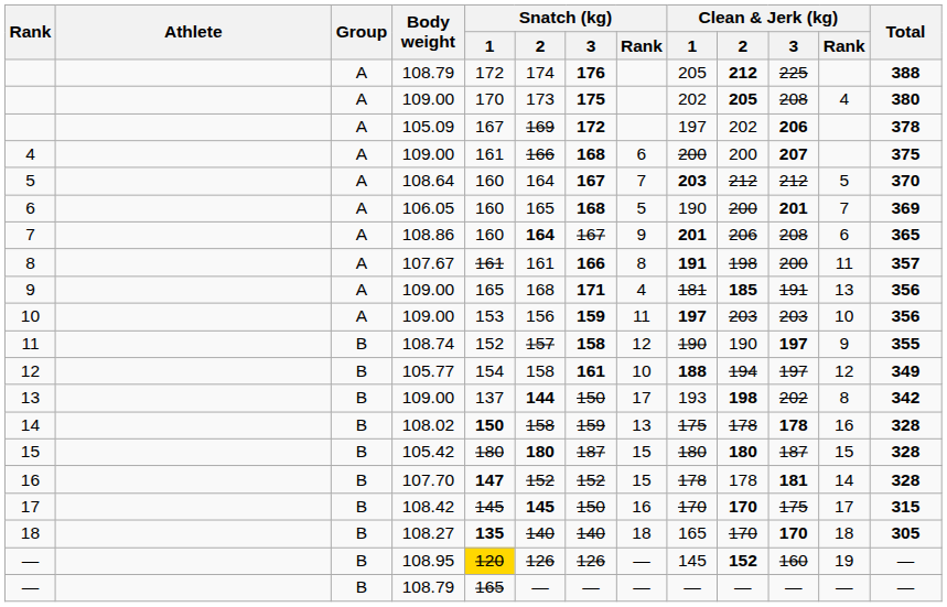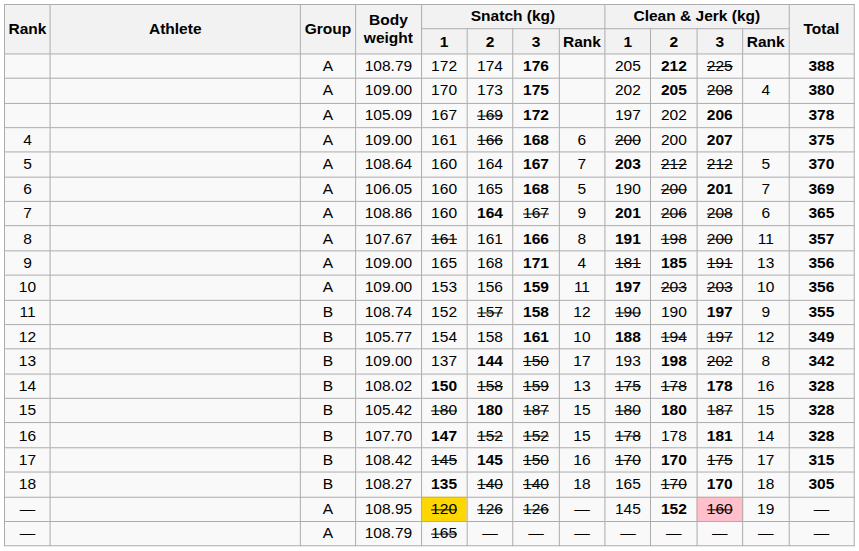— / 108.95 | Group: B -> A
— / 108.95 | Clean & Jerk (kg) / 3: no background -> pink background
— / 108.79 | Group: B -> A
